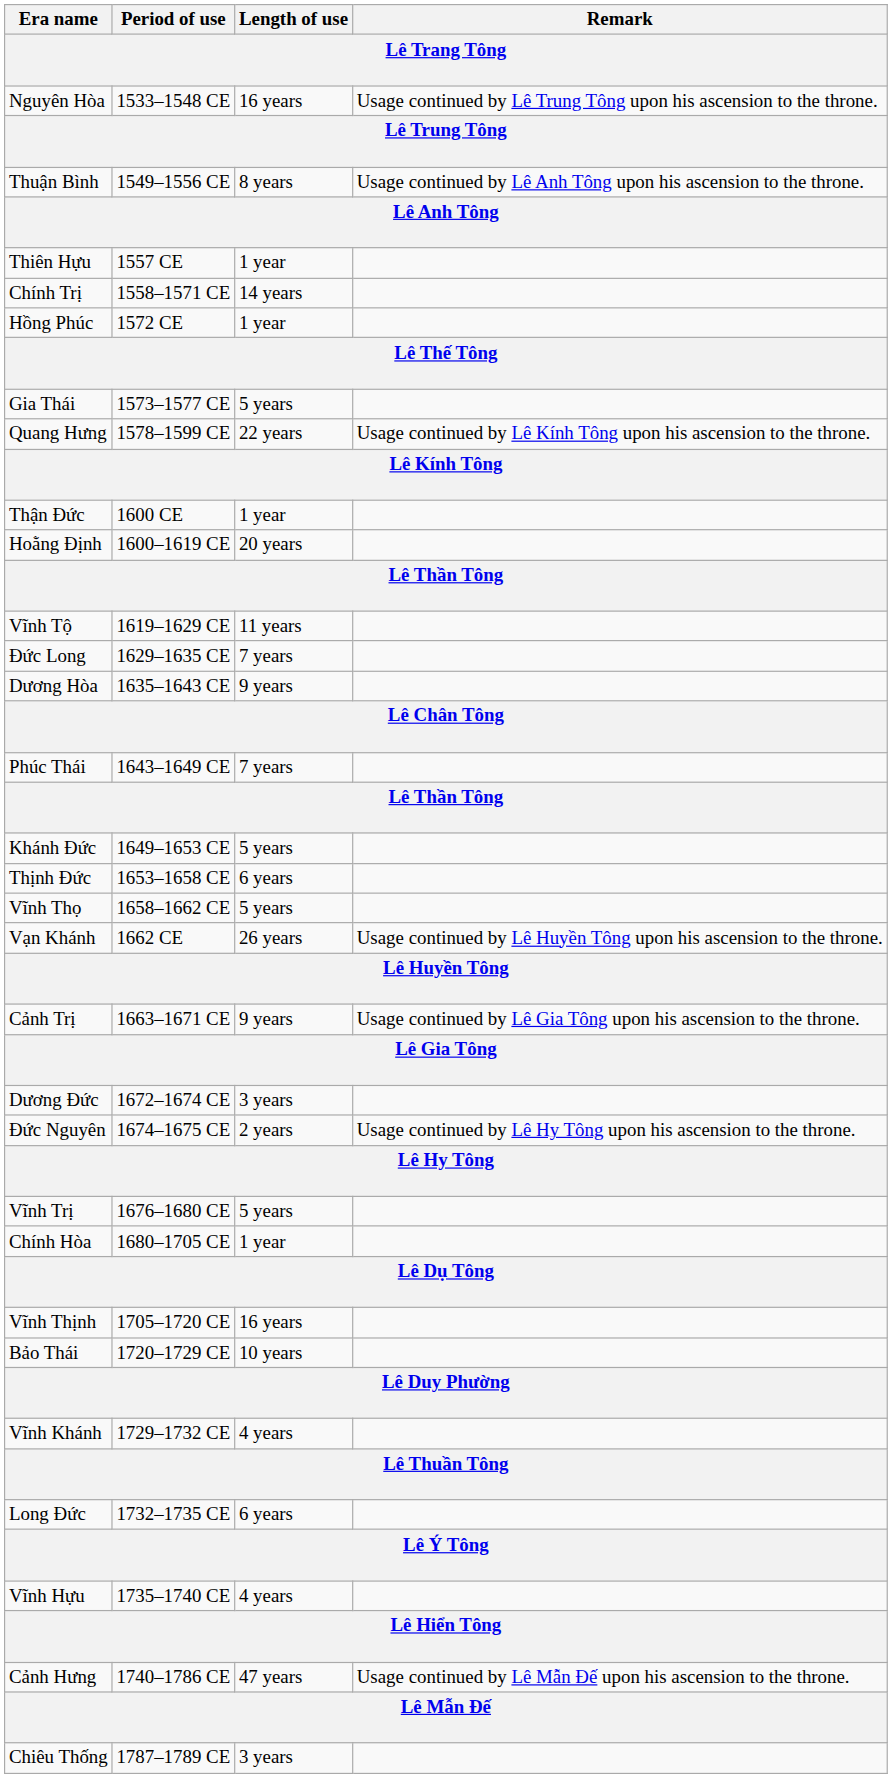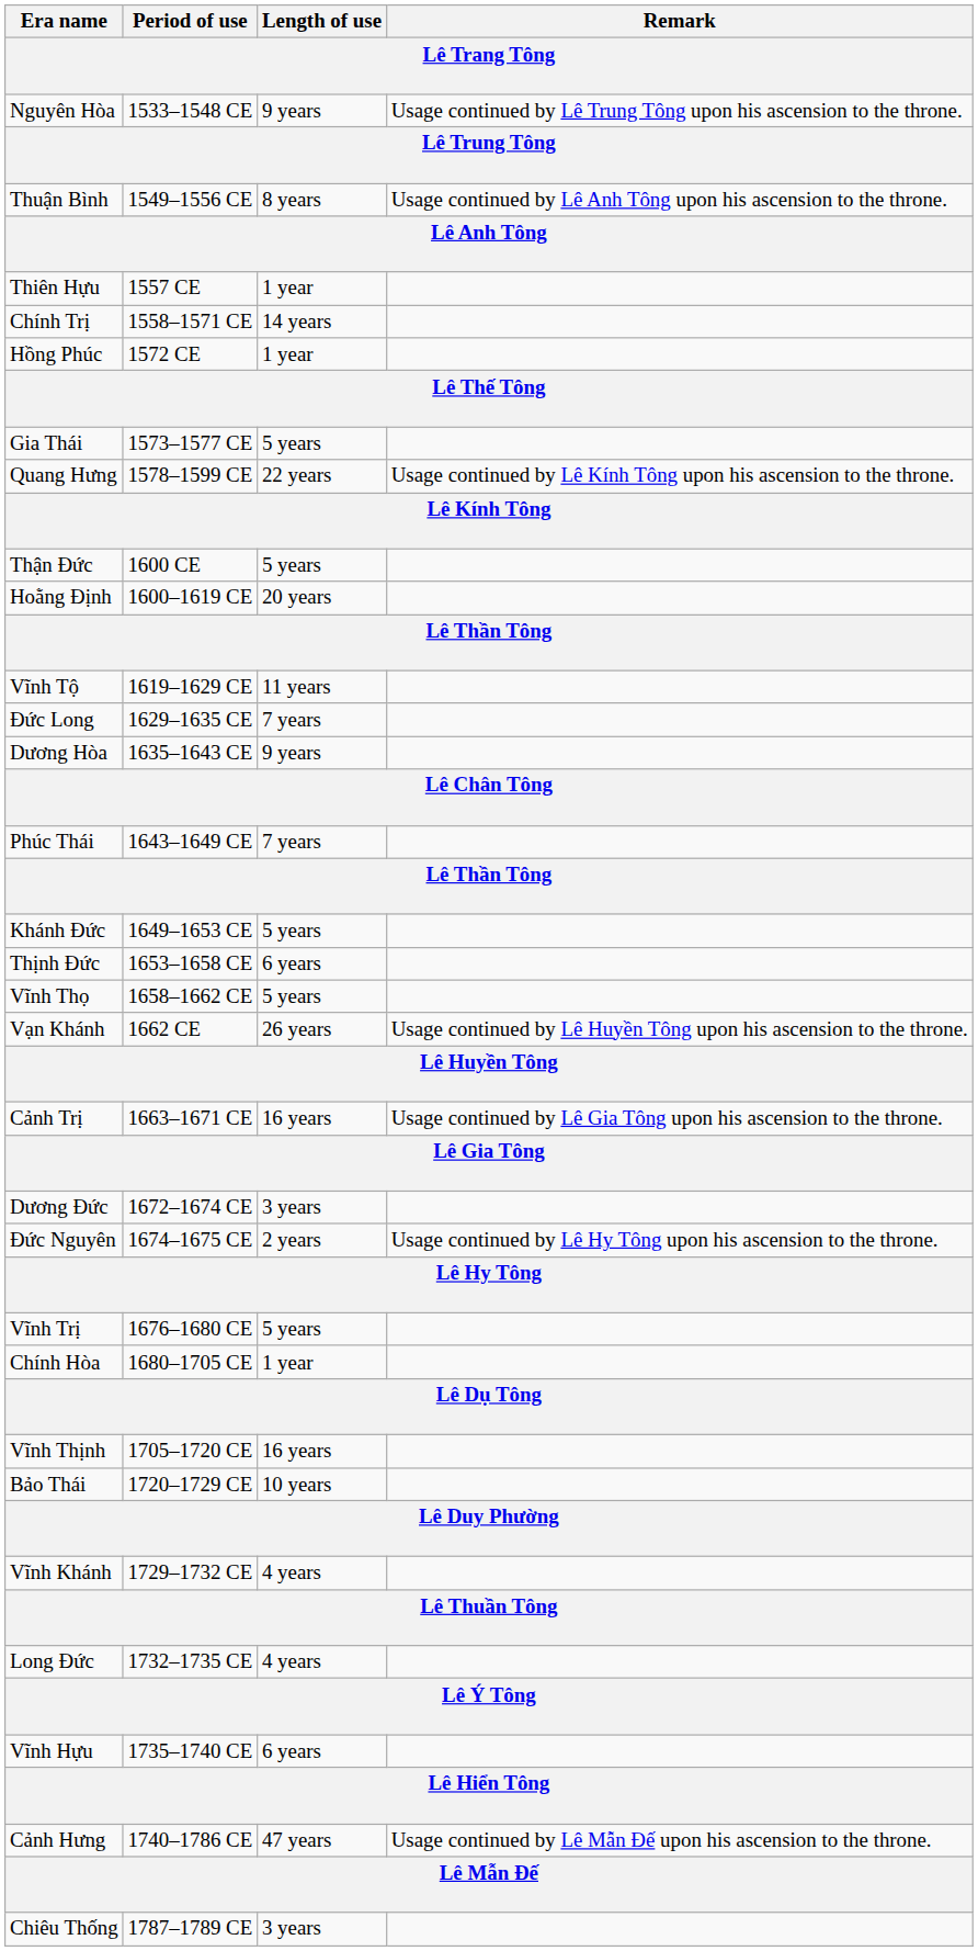Nguyên Hòa | Length of use: 16 years -> 9 years
Thận Đức | Length of use: 1 year -> 5 years
Cảnh Trị | Length of use: 9 years -> 16 years
Long Đức | Length of use: 6 years -> 4 years
Vĩnh Hựu | Length of use: 4 years -> 6 years
